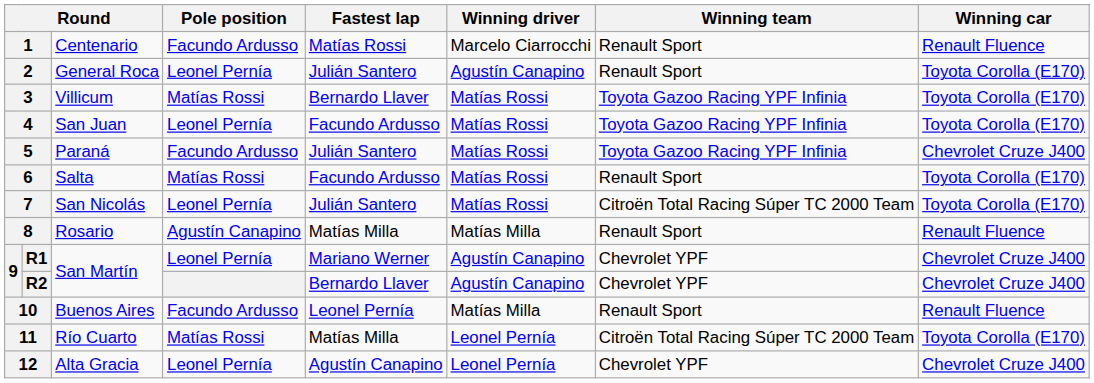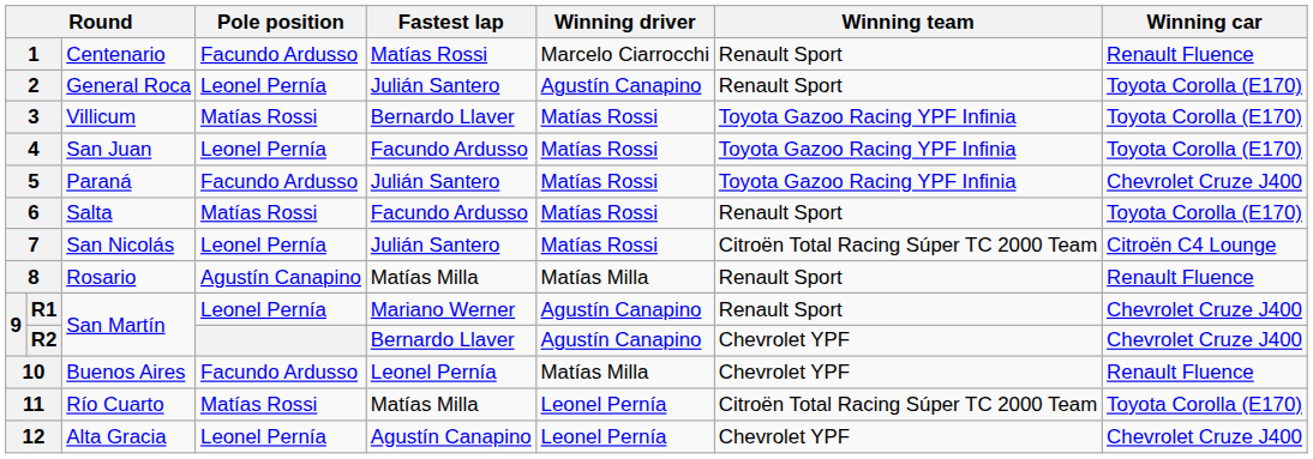7 | Winning car: Toyota Corolla (E170) -> Citroën C4 Lounge
R1 | Winning team: Chevrolet YPF -> Renault Sport
10 | Winning team: Renault Sport -> Chevrolet YPF
